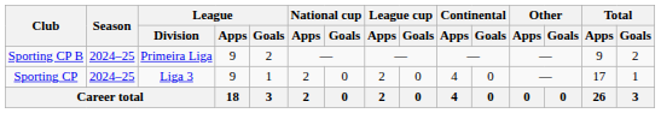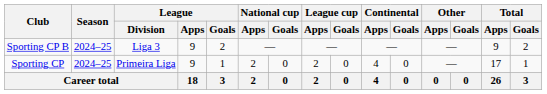Sporting CP B | League / Division: Primeira Liga -> Liga 3
Sporting CP | League / Division: Liga 3 -> Primeira Liga
